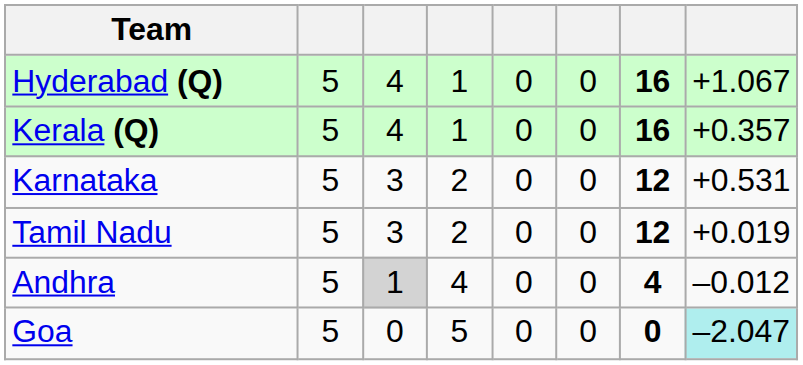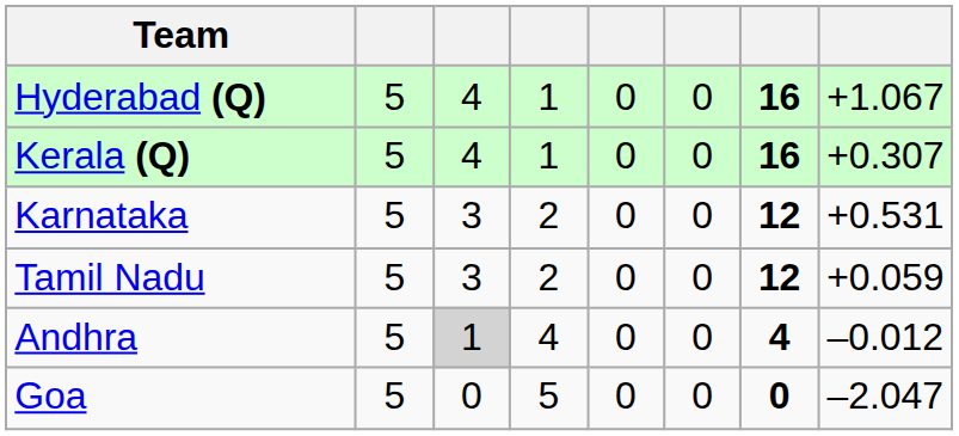Kerala (Q) | column 8: +0.357 -> +0.307
Tamil Nadu | column 8: +0.019 -> +0.059
Goa | column 8: paleturquoise background -> no background
